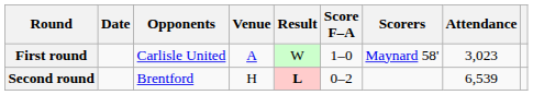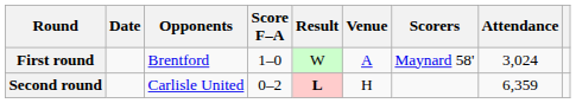columns swapped: Venue <-> Score F–A
First round | Opponents: Carlisle United -> Brentford
First round | Attendance: 3,023 -> 3,024
Second round | Opponents: Brentford -> Carlisle United
Second round | Attendance: 6,539 -> 6,359
